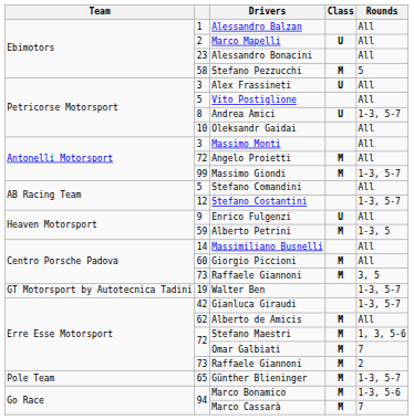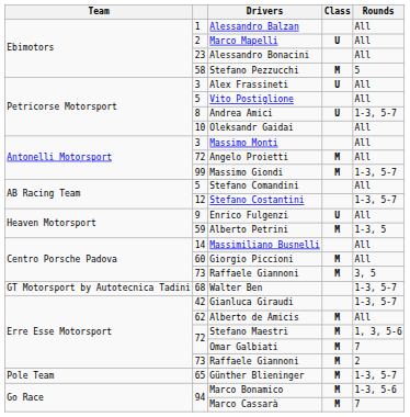Walter Ben | column 2: 19 -> 68
